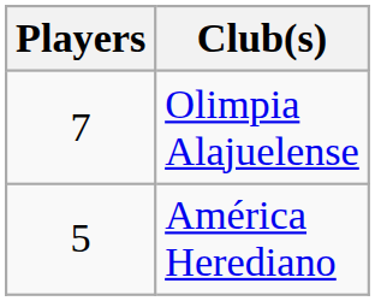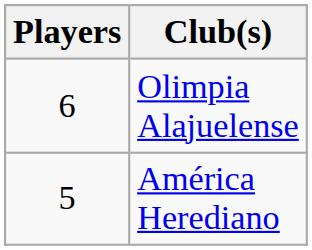Olimpia Alajuelense | Players: 7 -> 6
